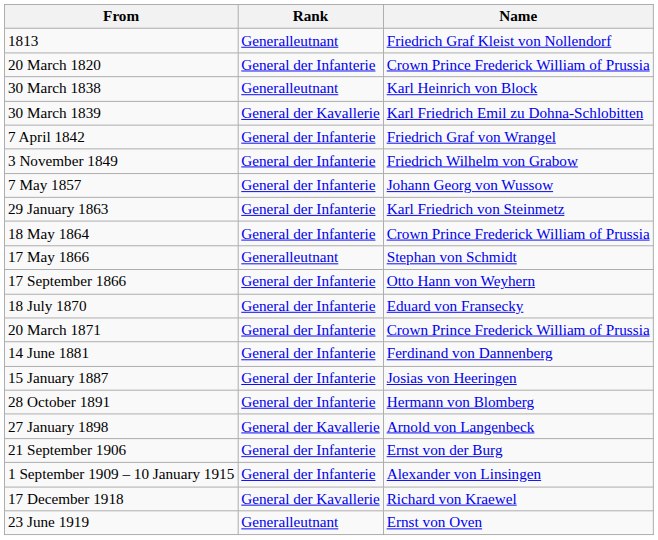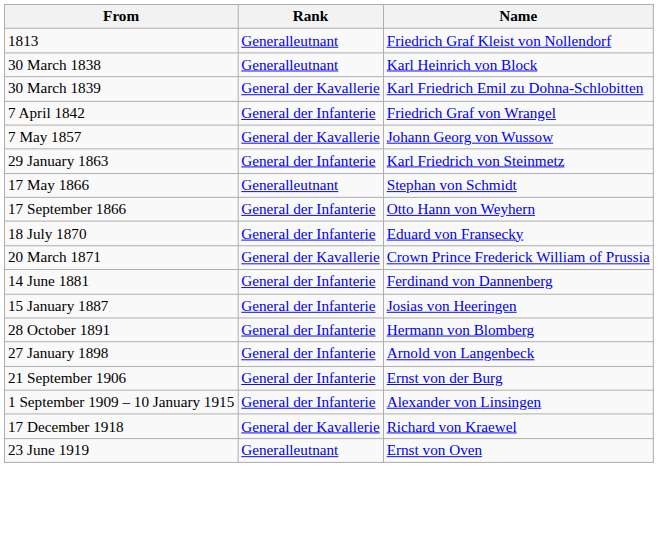- row: 20 March 1820 | General der Infanterie | Crown Prince Frederick William of Prussia
- row: 3 November 1849 | General der Infanterie | Friedrich Wilhelm von Grabow
7 May 1857 | Rank: General der Infanterie -> General der Kavallerie
- row: 18 May 1864 | General der Infanterie | Crown Prince Frederick William of Prussia
20 March 1871 | Rank: General der Infanterie -> General der Kavallerie
27 January 1898 | Rank: General der Kavallerie -> General der Infanterie
